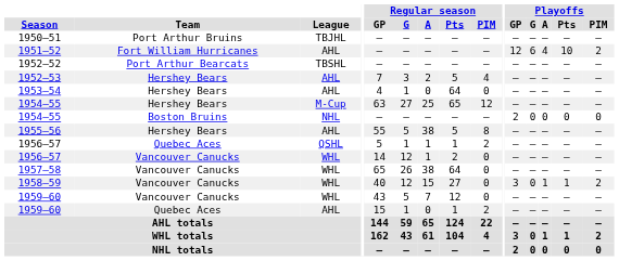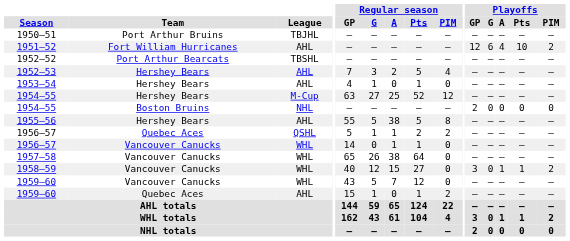1953–54 | Regular season / Pts: 64 -> 1
1954–55 / Hershey Bears | Regular season / Pts: 65 -> 52
1956–57 / Quebec Aces | Regular season / Pts: 1 -> 2
1956–57 / Vancouver Canucks | Regular season / G: 12 -> 0
1956–57 / Vancouver Canucks | Regular season / Pts: 2 -> 1
